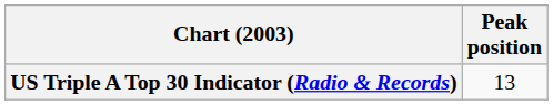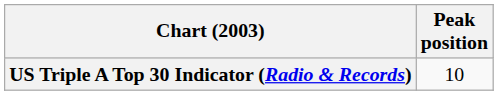US Triple A Top 30 Indicator (Radio & Records) | Peak position: 13 -> 10
